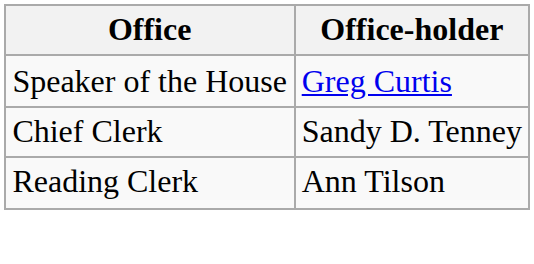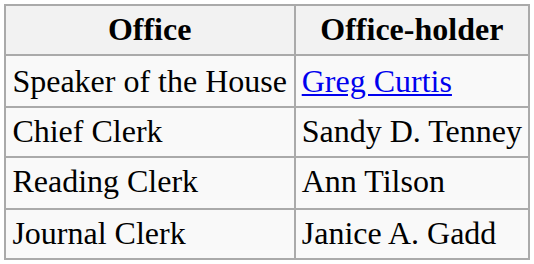+ row: Journal Clerk | Janice A. Gadd
